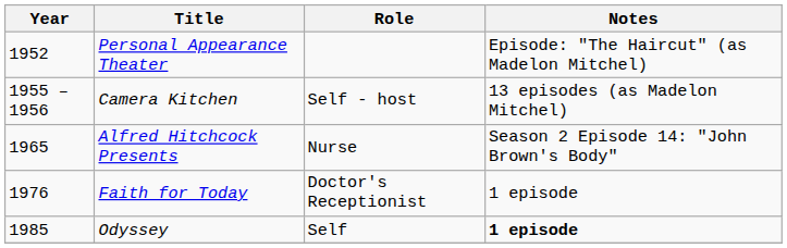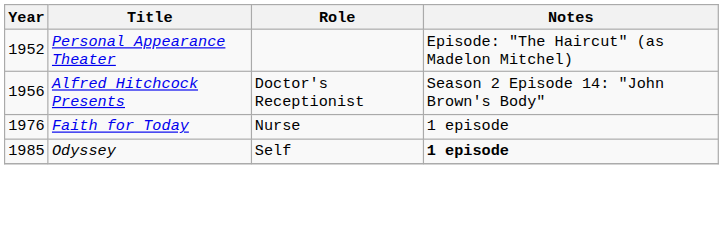- row: 1955 – 1956 | Camera Kitchen | Self - host | 13 episodes (as Madelon Mitchel)
Alfred Hitchcock Presents | Year: 1965 -> 1956
Alfred Hitchcock Presents | Role: Nurse -> Doctor's Receptionist
Faith for Today | Role: Doctor's Receptionist -> Nurse
